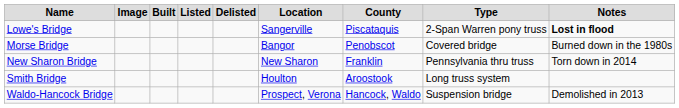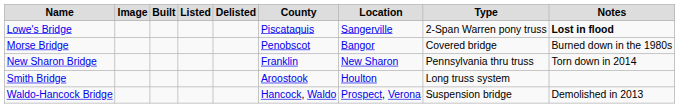columns swapped: Location <-> County
